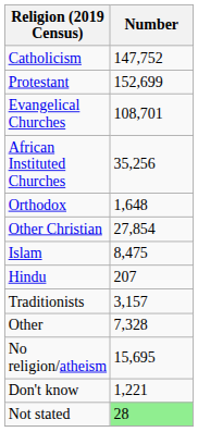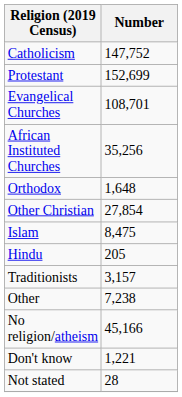Hindu | Number: 207 -> 205
Other | Number: 7,328 -> 7,238
No religion/atheism | Number: 15,695 -> 45,166
Not stated | Number: lightgreen background -> no background
